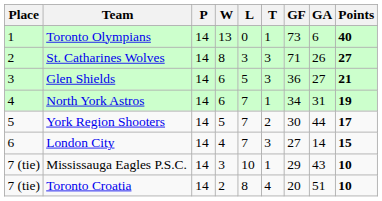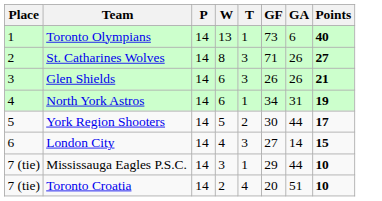- column: L | 0 | 3 | 5 | 7 | 7 | 7 | 10 | 8
Glen Shields | GF: 36 -> 26
Glen Shields | GA: 27 -> 26
Mississauga Eagles P.S.C. | GA: 43 -> 44
